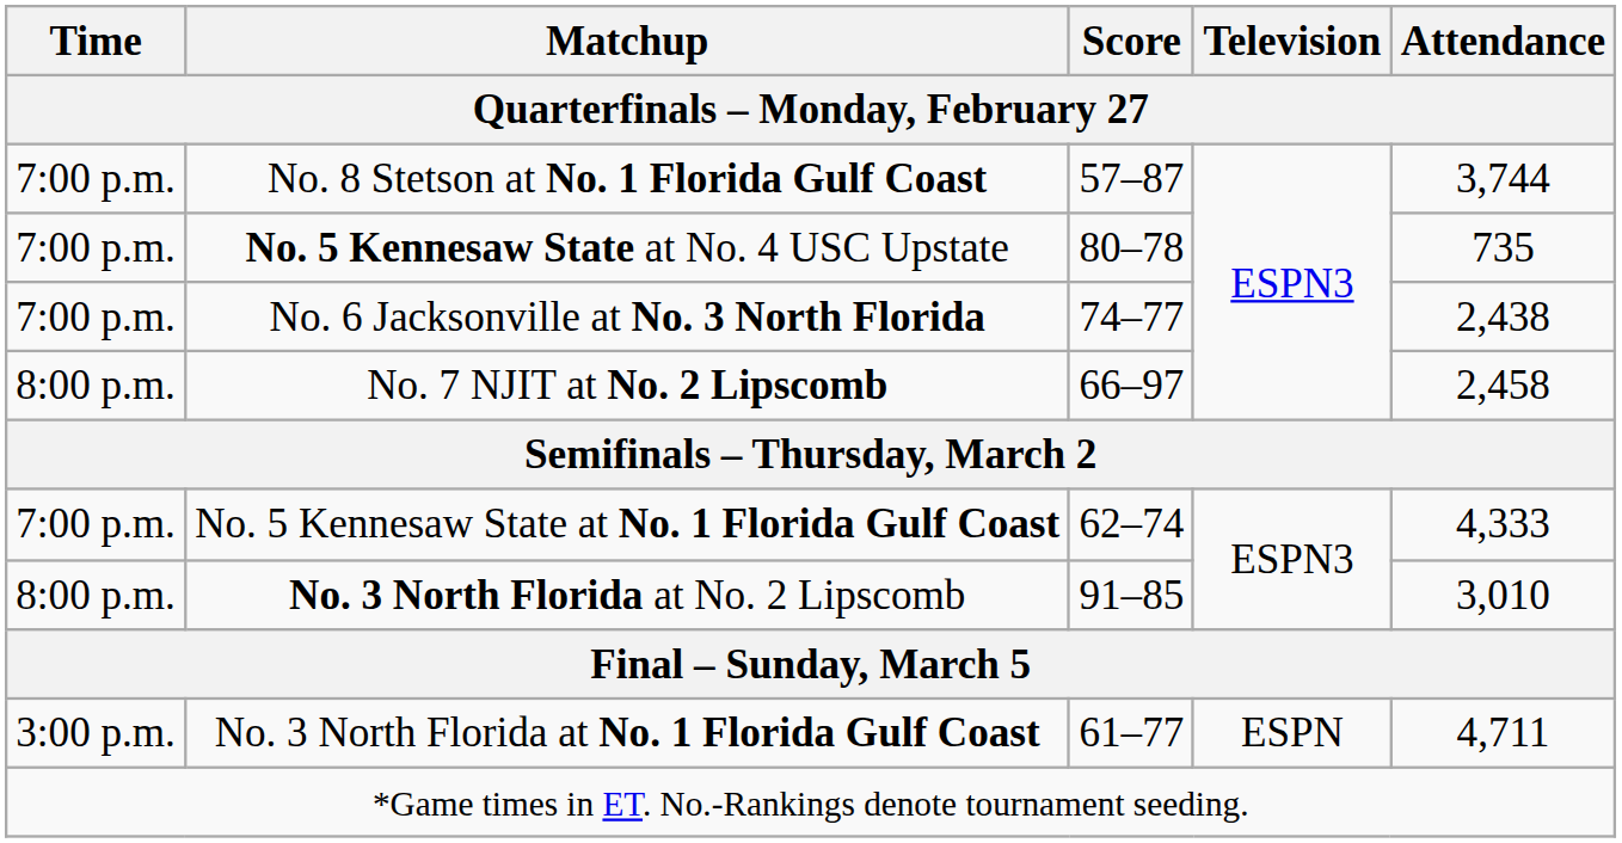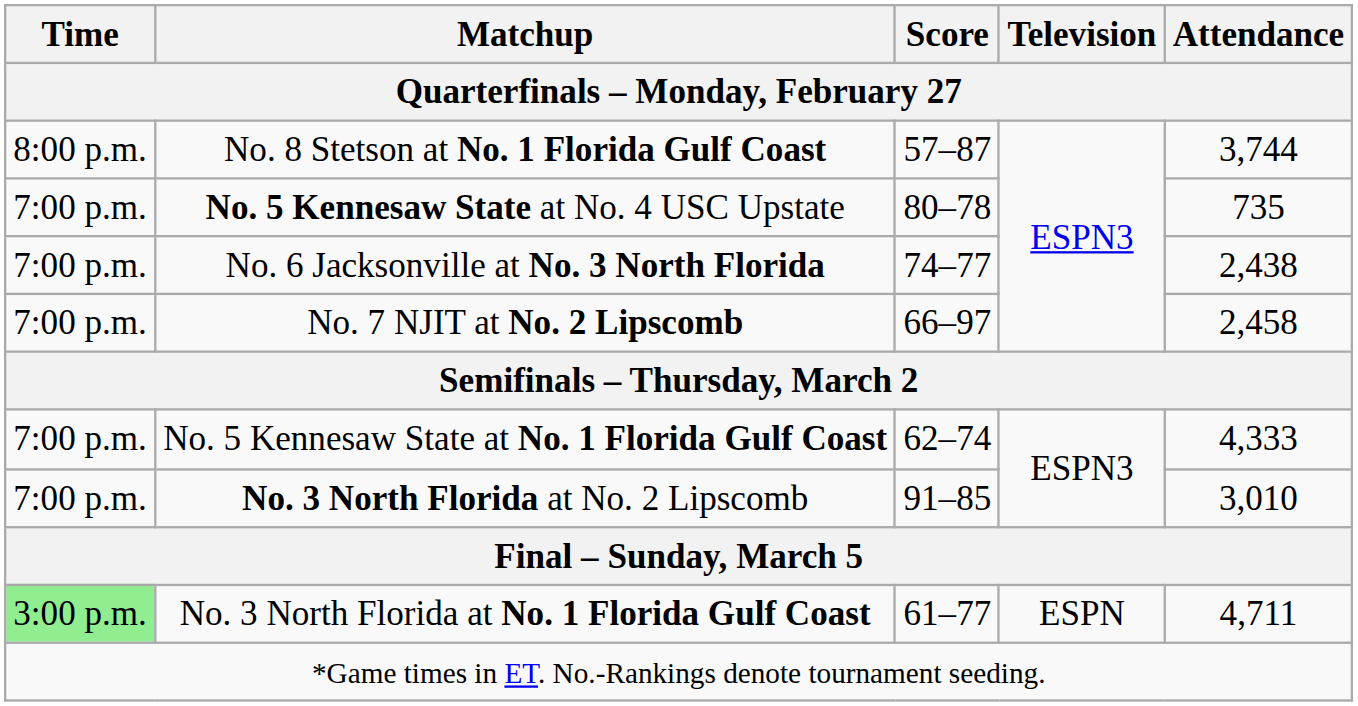No. 8 Stetson at No. 1 Florida Gulf Coast | Time / Quarterfinals – Monday, February 27: 7:00 p.m. -> 8:00 p.m.
No. 7 NJIT at No. 2 Lipscomb | Time / Quarterfinals – Monday, February 27: 8:00 p.m. -> 7:00 p.m.
No. 3 North Florida at No. 2 Lipscomb | Time / Quarterfinals – Monday, February 27: 8:00 p.m. -> 7:00 p.m.
No. 3 North Florida at No. 1 Florida Gulf Coast | Time / Quarterfinals – Monday, February 27: no background -> lightgreen background
